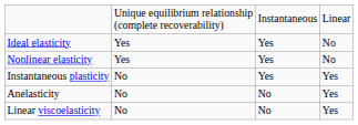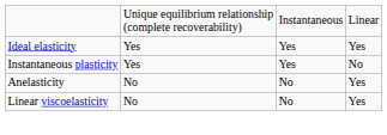Ideal elasticity | column 4: No -> Yes
- row: Nonlinear elasticity | Yes | Yes | No
Instantaneous plasticity | column 2: No -> Yes
Instantaneous plasticity | column 4: Yes -> No
